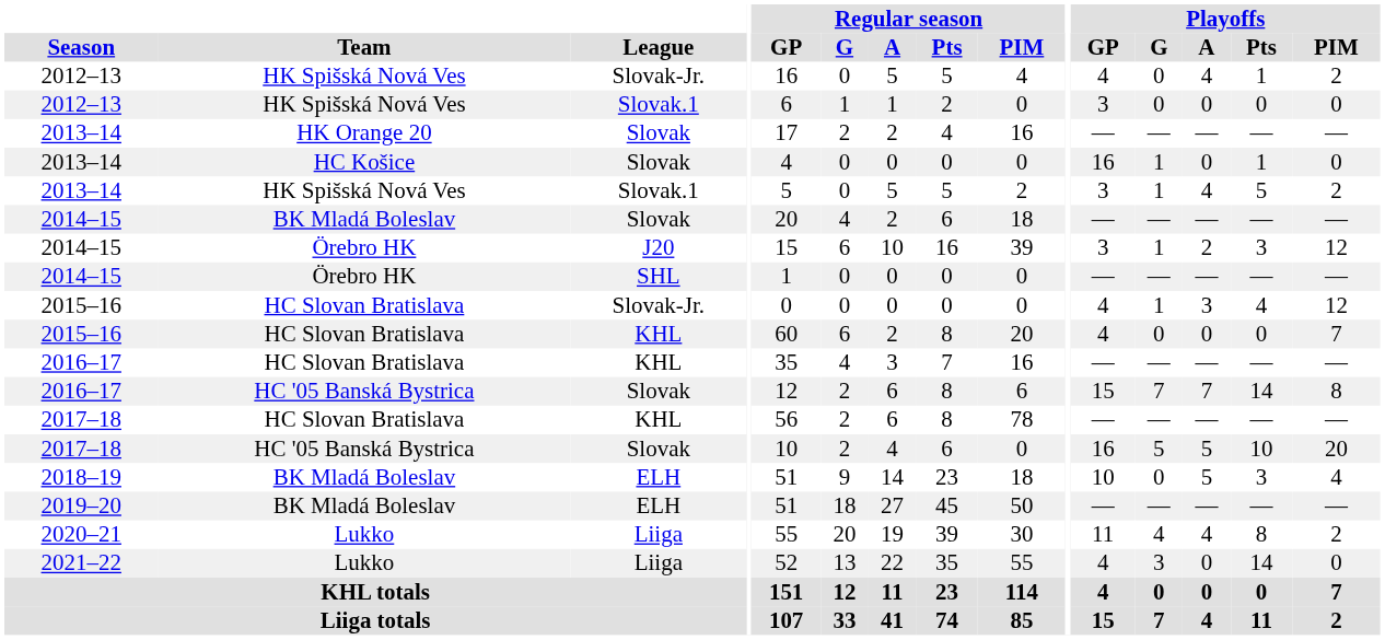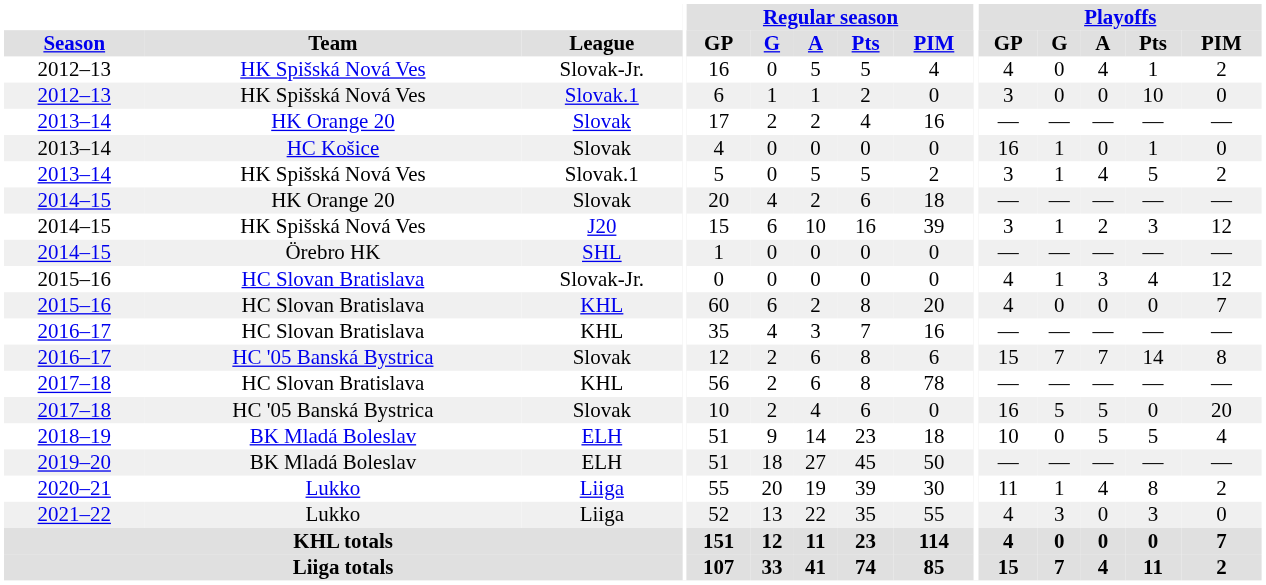2012–13 / Slovak.1 | Playoffs / Pts: 0 -> 10
2014–15 / Slovak | Team: BK Mladá Boleslav -> HK Orange 20
2014–15 / J20 | Team: Örebro HK -> HK Spišská Nová Ves
2017–18 / Slovak | Playoffs / Pts: 10 -> 0
2018–19 | Playoffs / Pts: 3 -> 5
2020–21 | Playoffs / G: 4 -> 1
2021–22 | Playoffs / Pts: 14 -> 3
